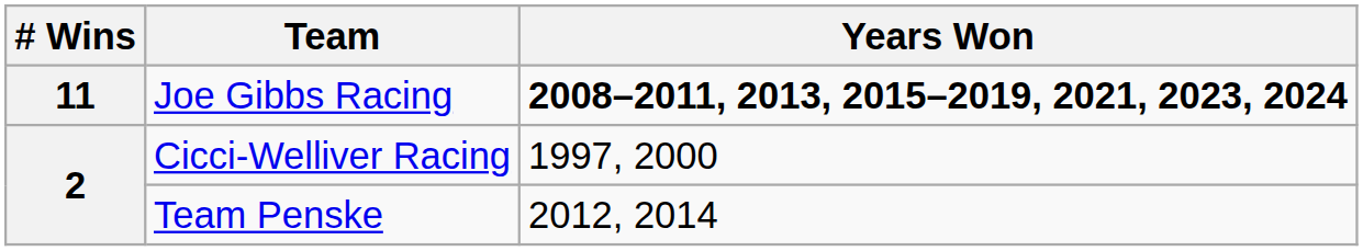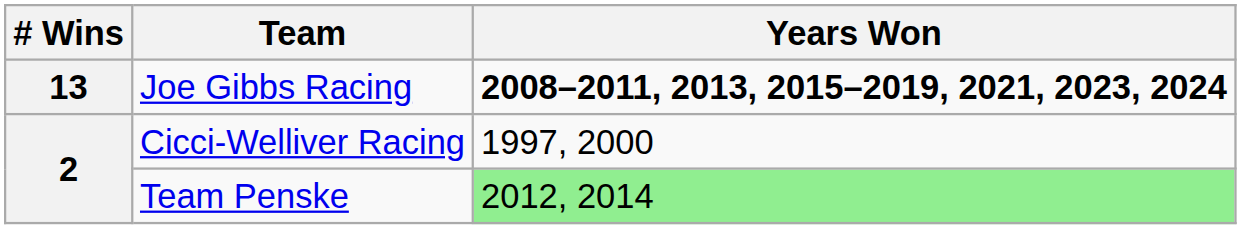Joe Gibbs Racing | # Wins: 11 -> 13
Team Penske | Years Won: no background -> lightgreen background
